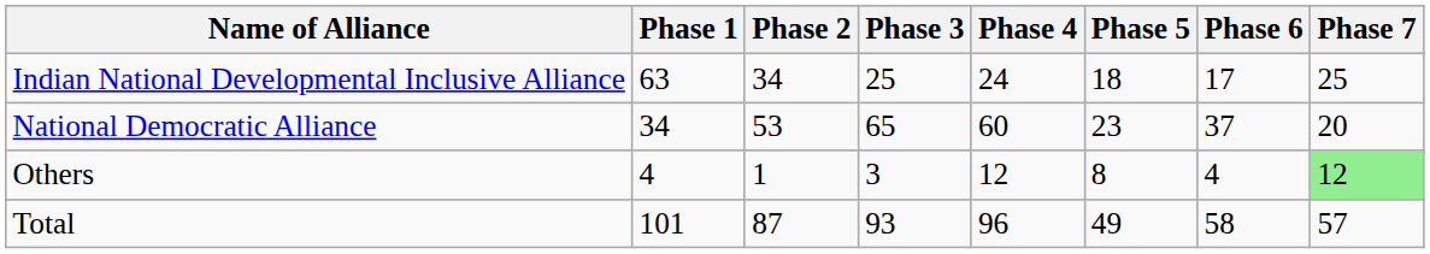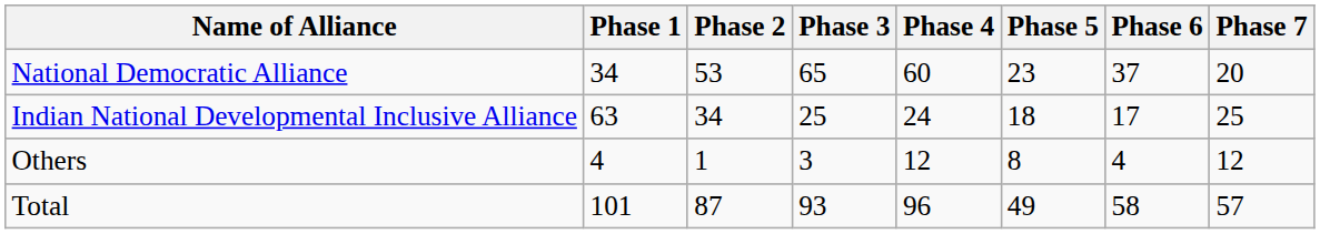rows swapped: National Democratic Alliance <-> Indian National Developmental Inclusive Alliance
Others | Phase 7: lightgreen background -> no background
